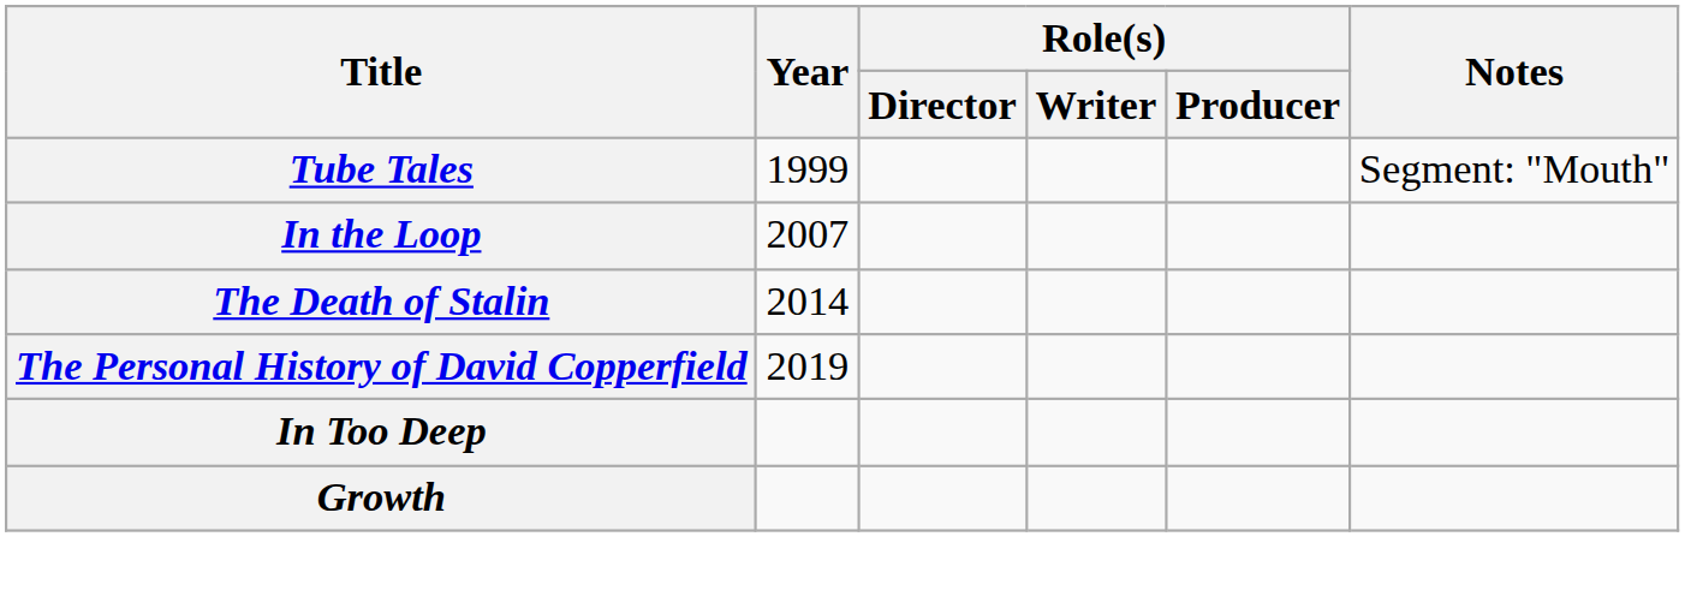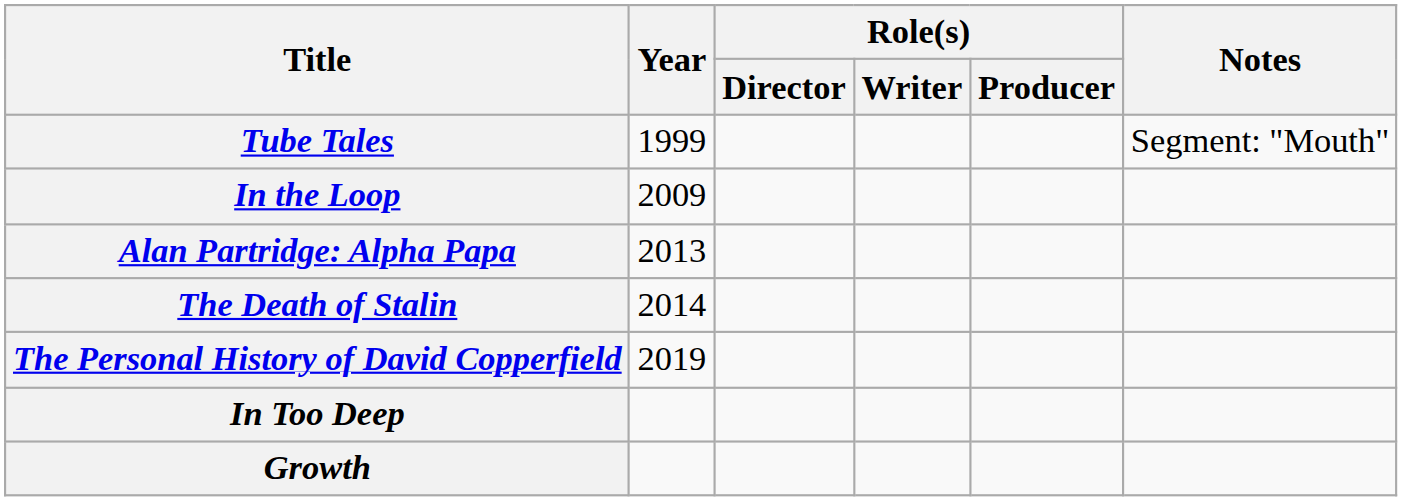In the Loop | Year: 2007 -> 2009
+ row: Alan Partridge: Alpha Papa | 2013
